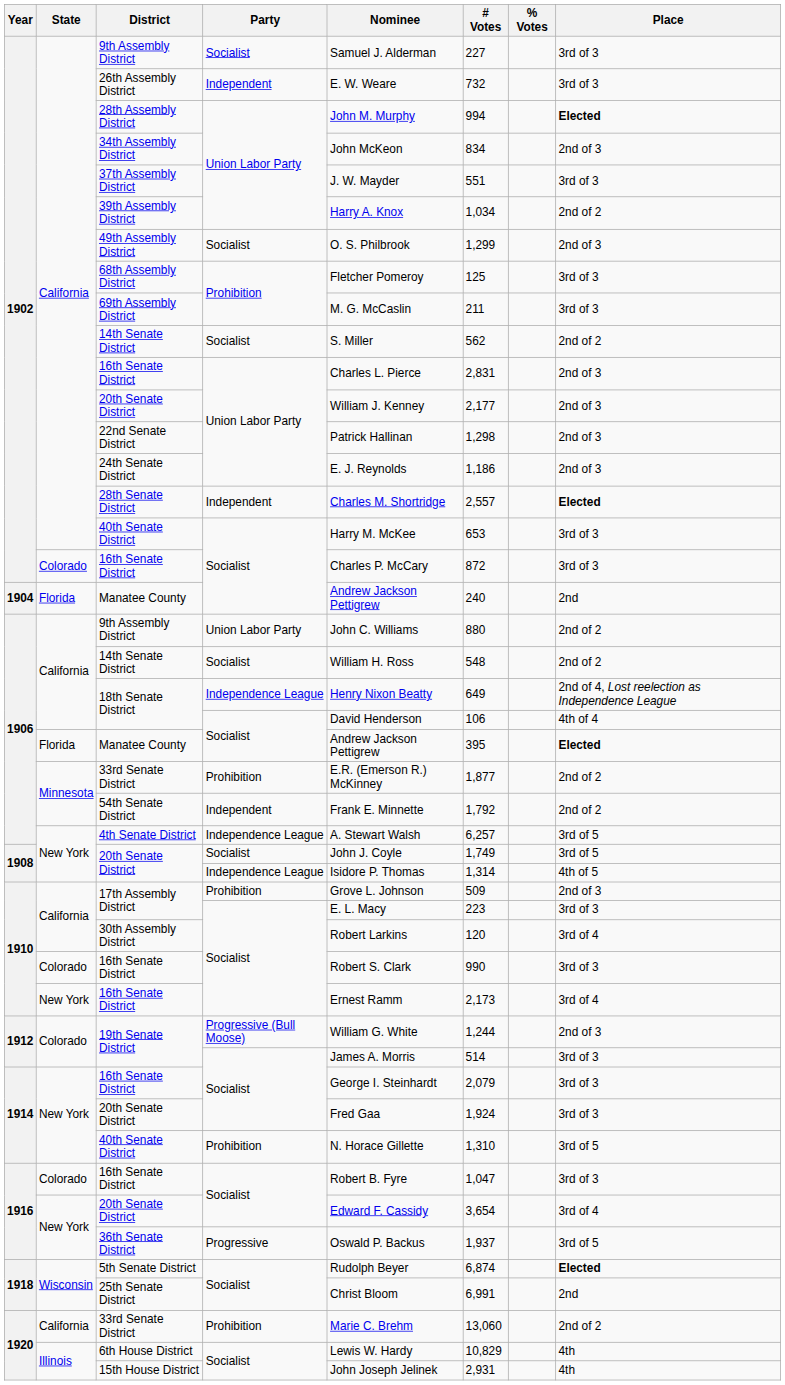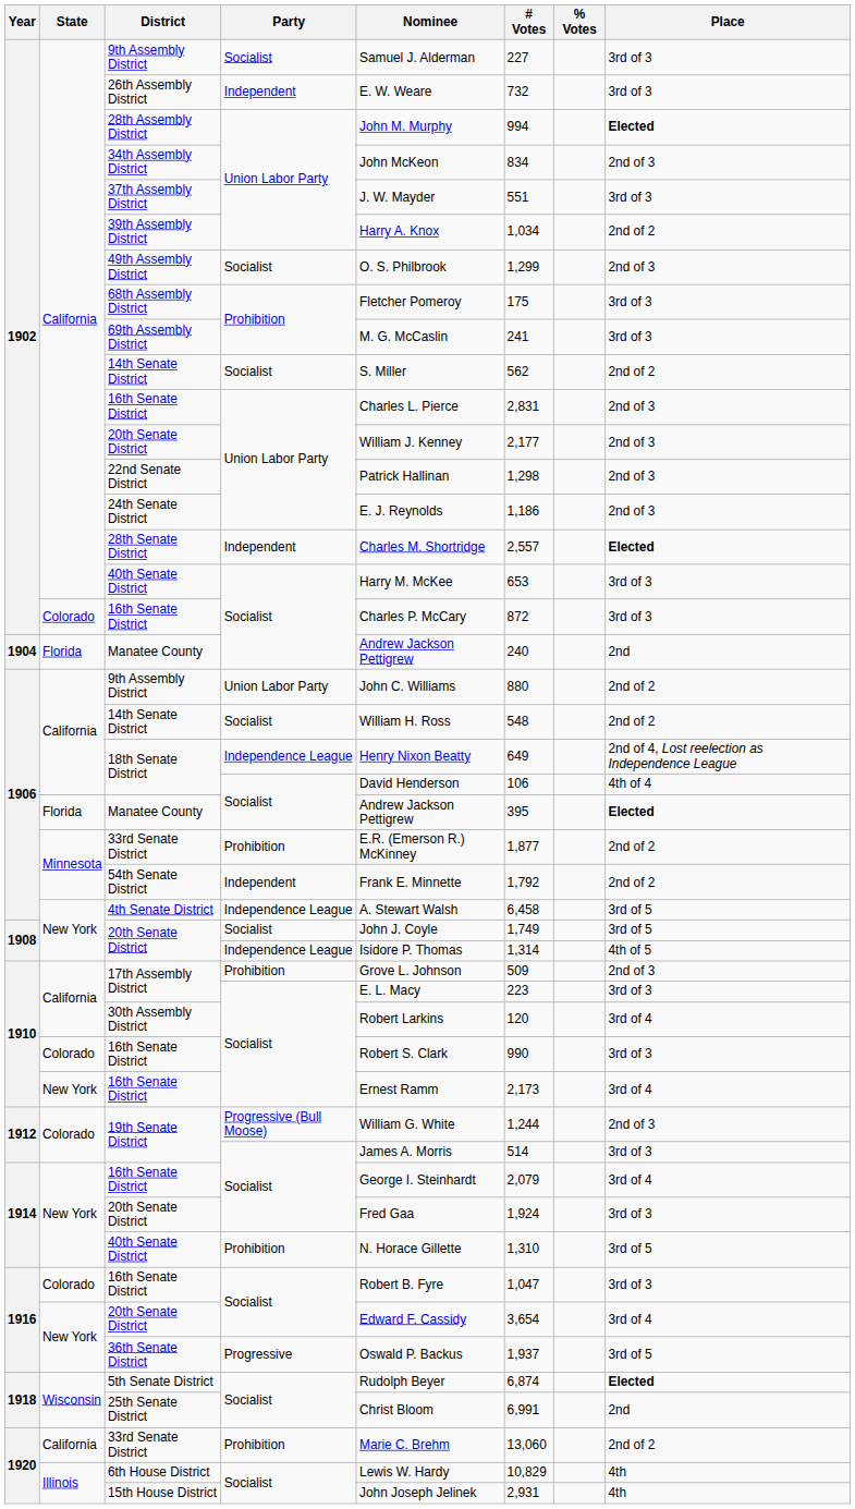68th Assembly District | # Votes: 125 -> 175
69th Assembly District | # Votes: 211 -> 241
4th Senate District | # Votes: 6,257 -> 6,458
1914 / 16th Senate District | Place: 3rd of 3 -> 3rd of 4
